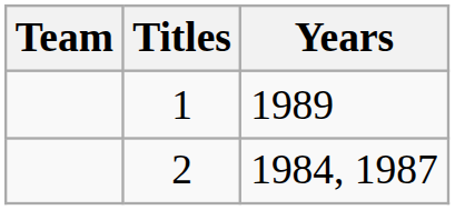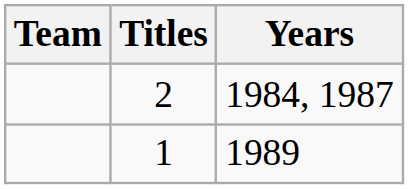rows swapped: 2 <-> 1
